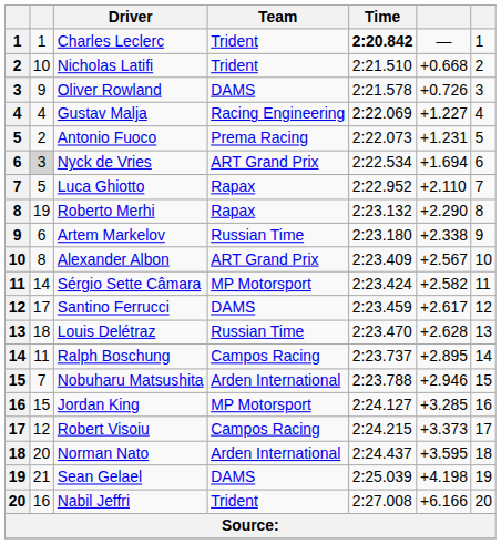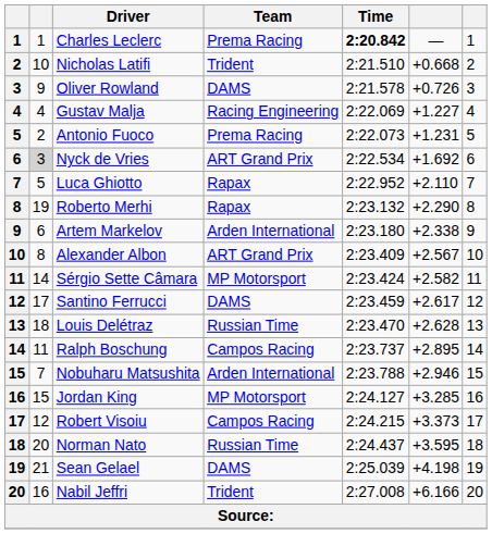Charles Leclerc | Team: Trident -> Prema Racing
Nyck de Vries | column 6: +1.694 -> +1.692
Artem Markelov | Team: Russian Time -> Arden International
Norman Nato | Team: Arden International -> Russian Time
